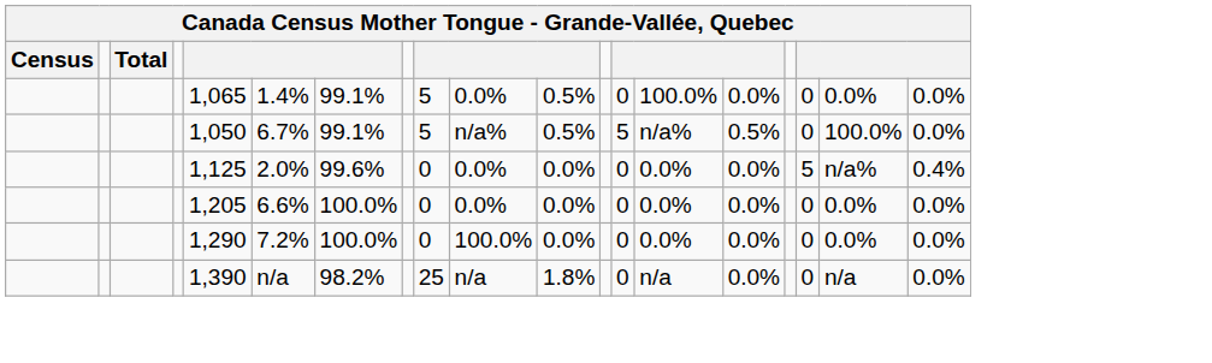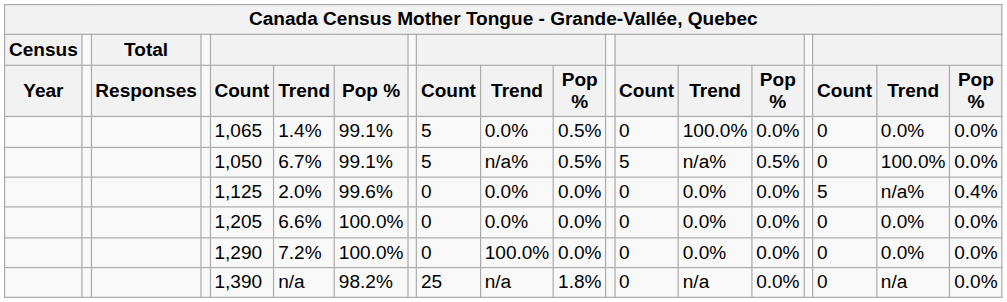+ row: Year | Responses | Count | Trend | Pop % | Count | Trend | Pop % | Count | Trend | Pop % | Count | Trend | Pop %
